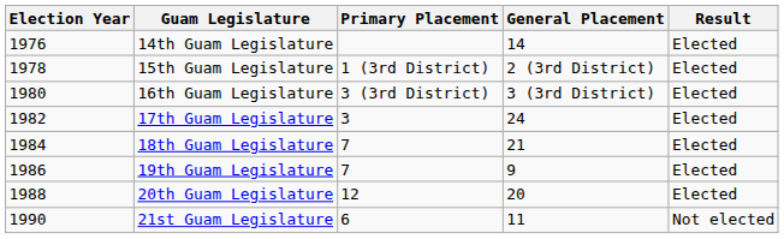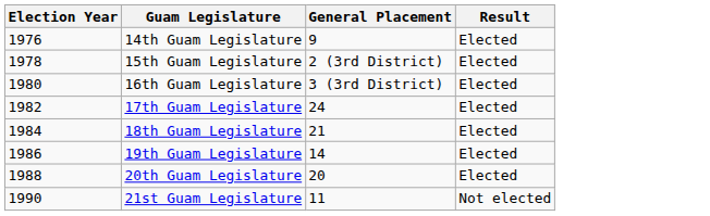- column: Primary Placement | 1 (3rd District) | 3 (3rd District) | 3 | 7 | 7 | 12 | 6
14th Guam Legislature | General Placement: 14 -> 9
19th Guam Legislature | General Placement: 9 -> 14
